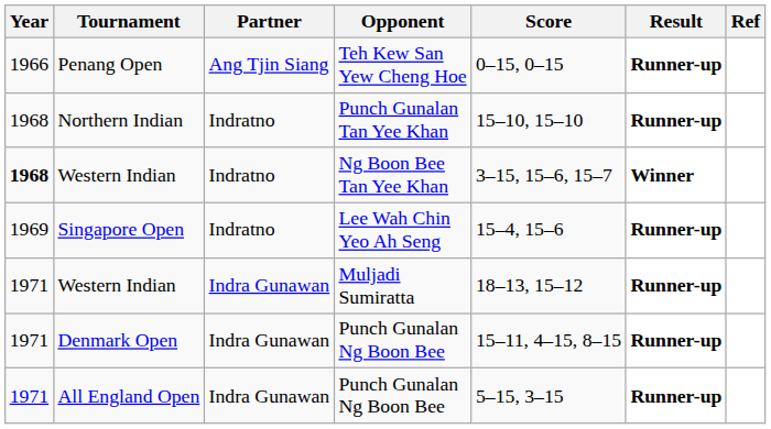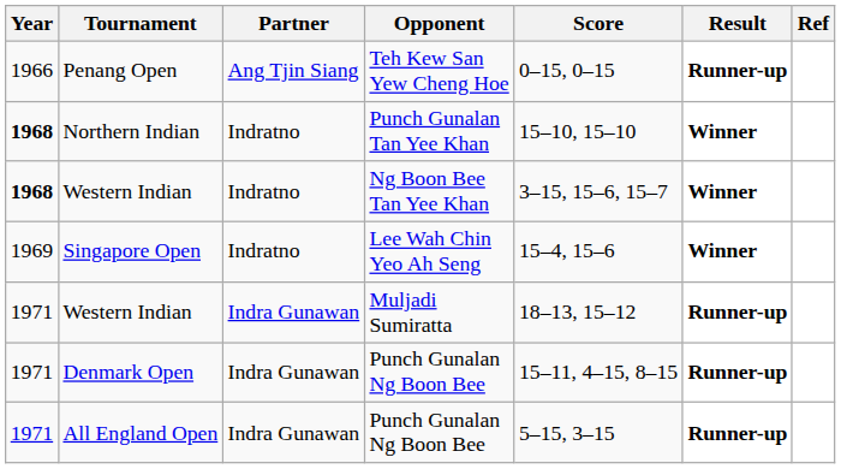Northern Indian | Year: normal -> bold
Northern Indian | Result: Runner-up -> Winner
Singapore Open | Result: Runner-up -> Winner
